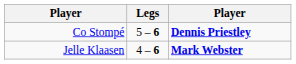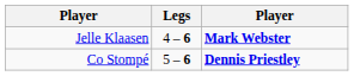rows swapped: Co Stompé <-> Jelle Klaasen
